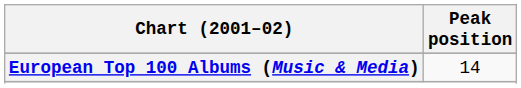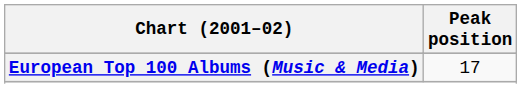European Top 100 Albums (Music & Media) | Peak position: 14 -> 17
